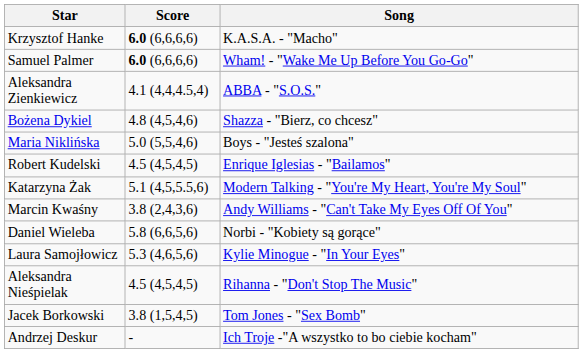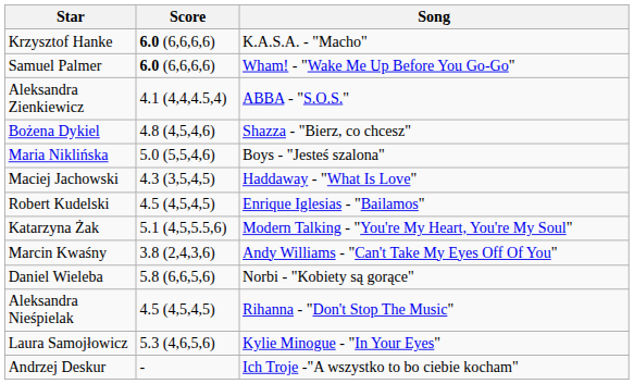+ row: Maciej Jachowski | 4.3 (3,5,4,5) | Haddaway - "What Is Love"
rows swapped: Laura Samojłowicz <-> Aleksandra Nieśpielak
- row: Jacek Borkowski | 3.8 (1,5,4,5) | Tom Jones - "Sex Bomb"
